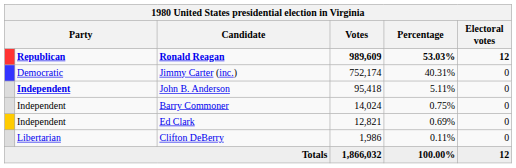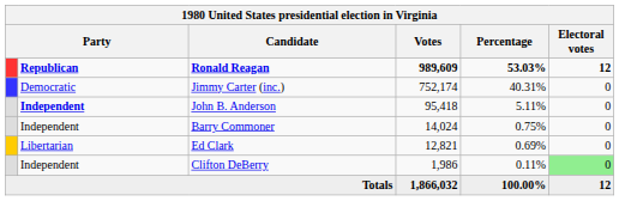Ed Clark | column 2: Independent -> Libertarian
Clifton DeBerry | column 2: Libertarian -> Independent
Clifton DeBerry | Electoral votes: no background -> lightgreen background
